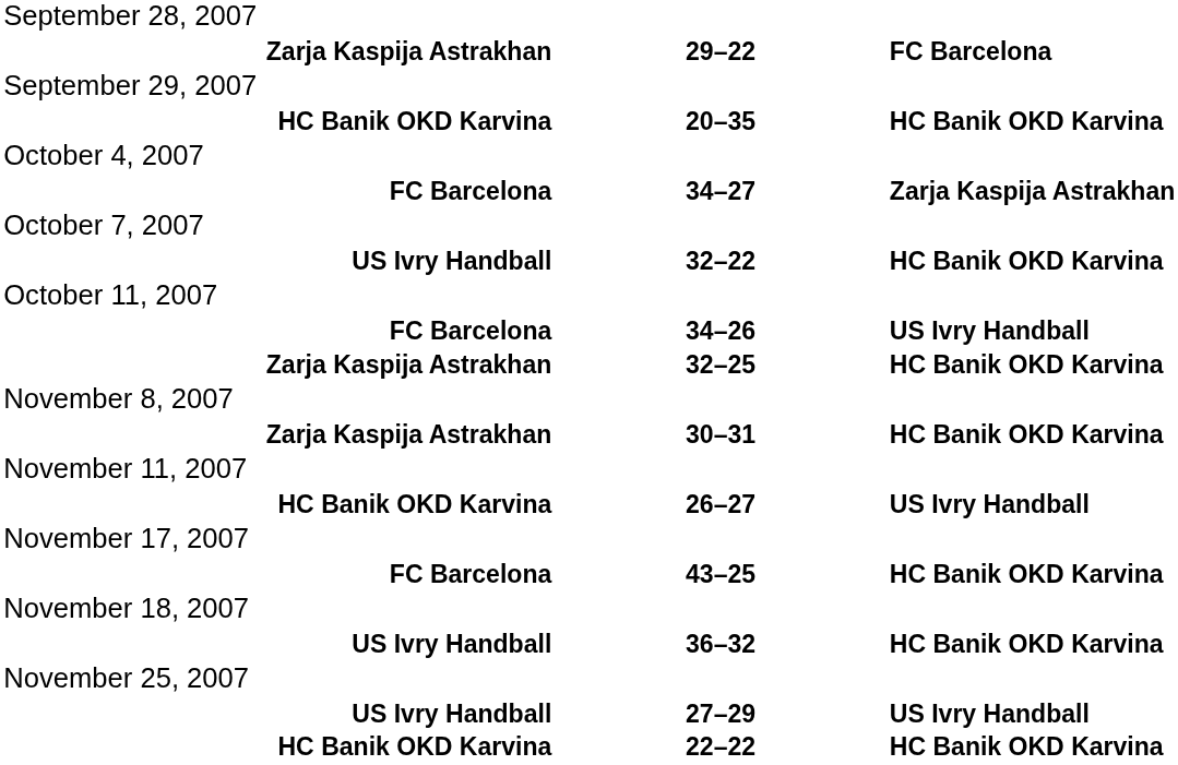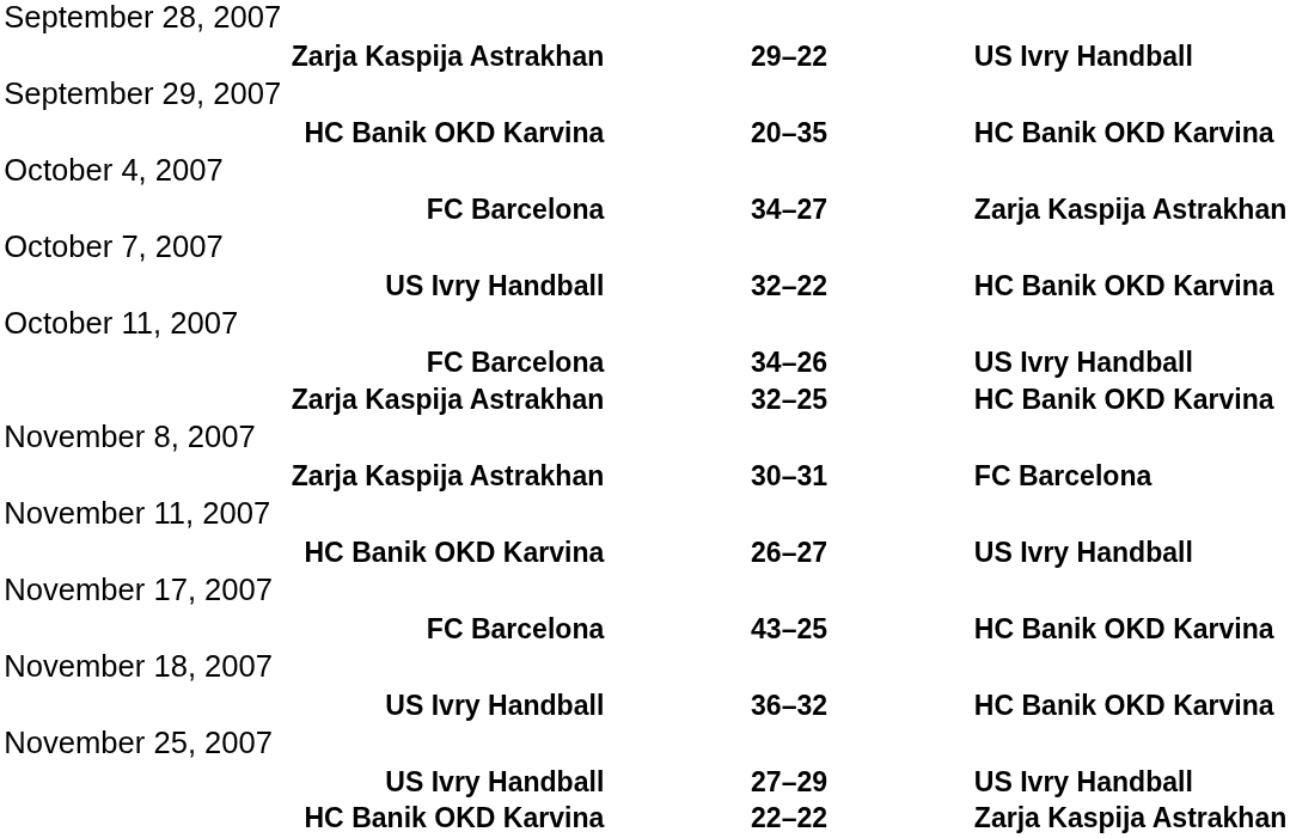Zarja Kaspija Astrakhan / 29–22 | column 3: FC Barcelona -> US Ivry Handball
Zarja Kaspija Astrakhan / 30–31 | column 3: HC Banik OKD Karvina -> FC Barcelona
HC Banik OKD Karvina / 22–22 | column 3: HC Banik OKD Karvina -> Zarja Kaspija Astrakhan
